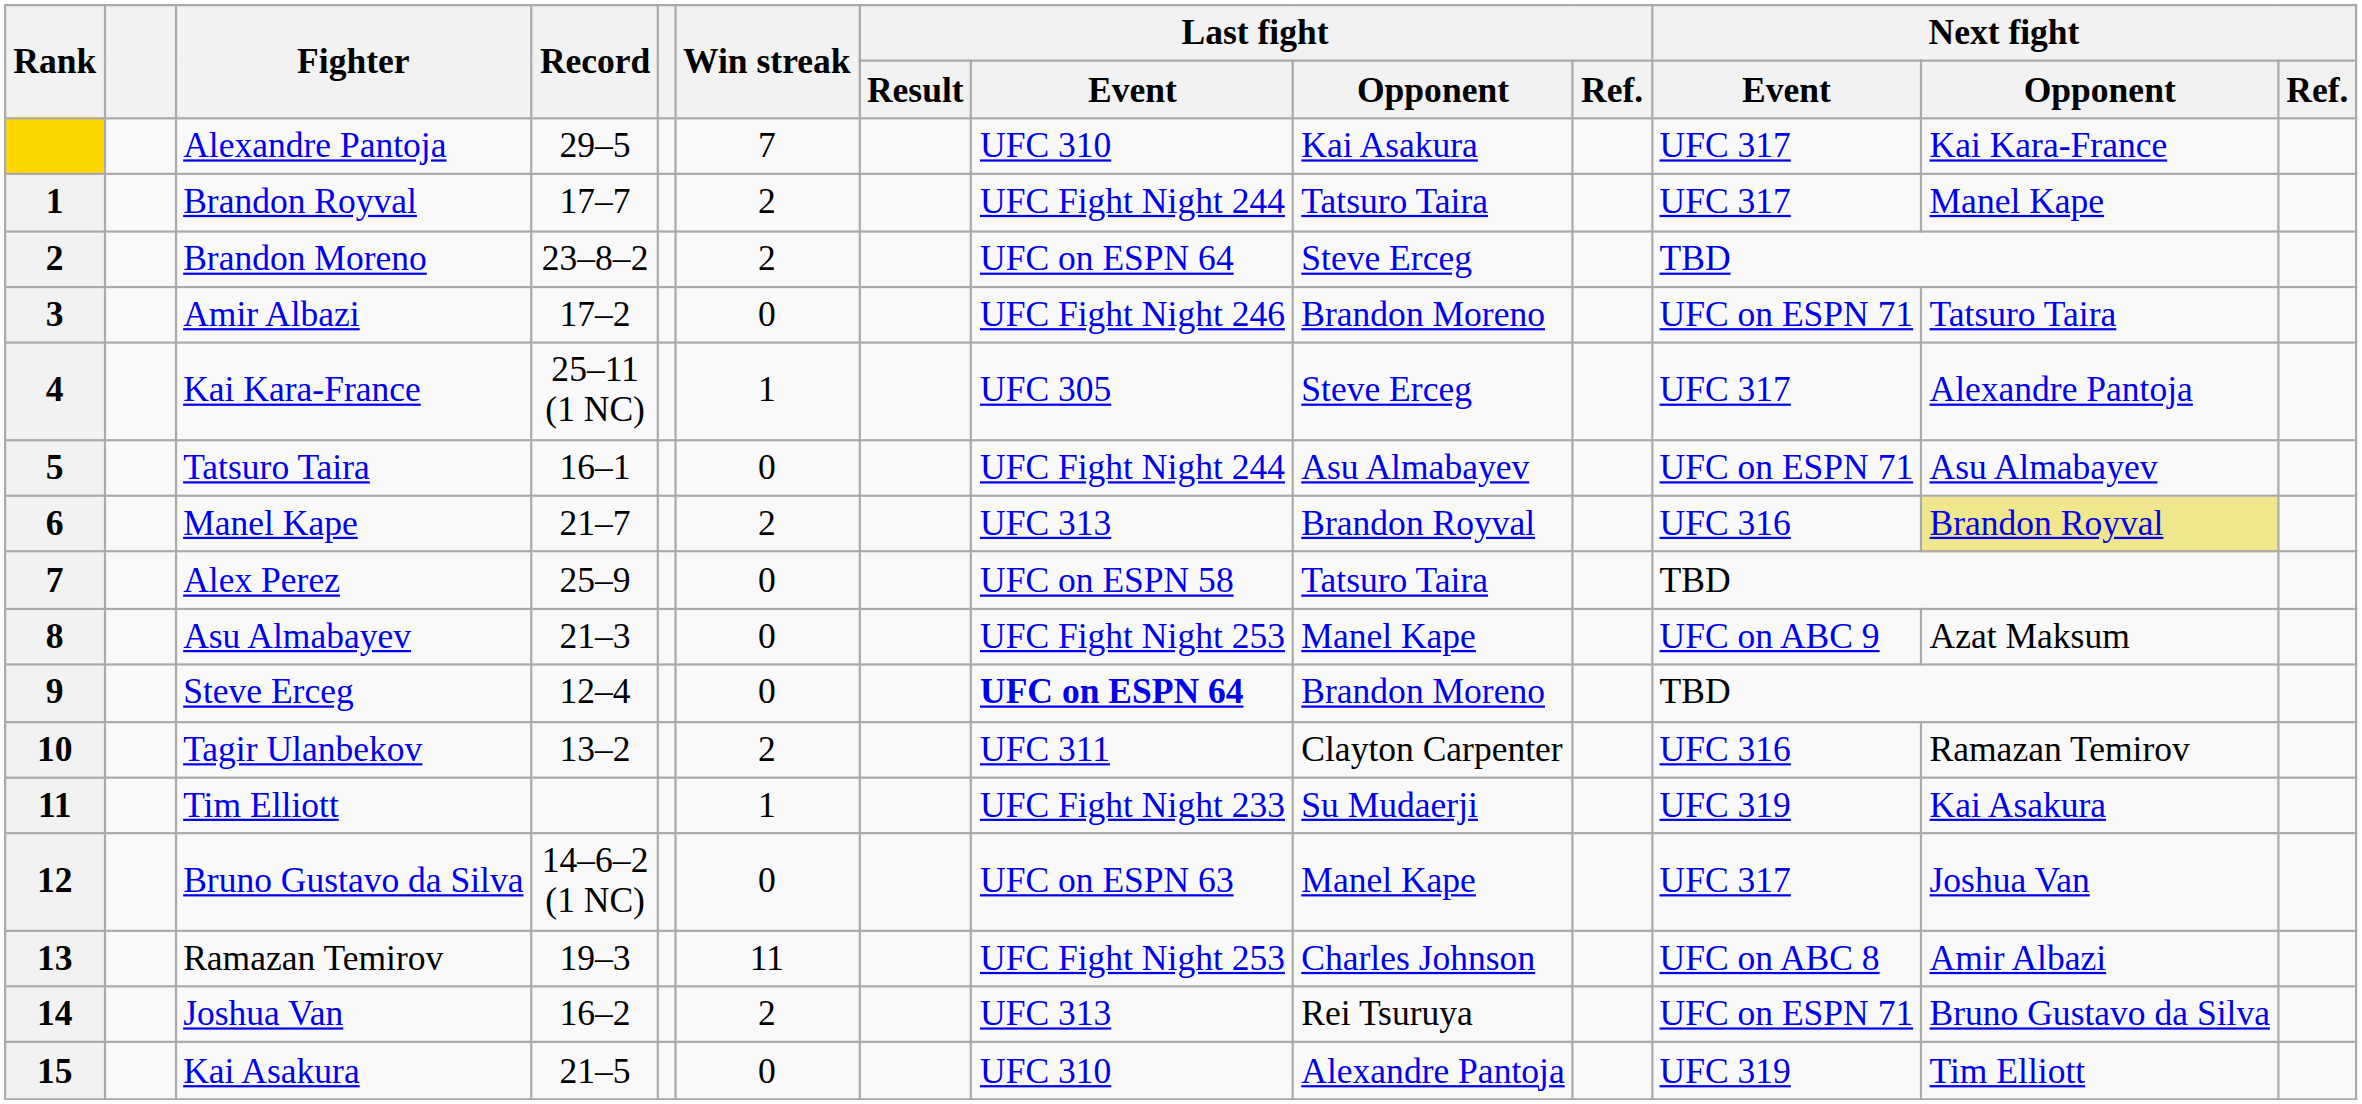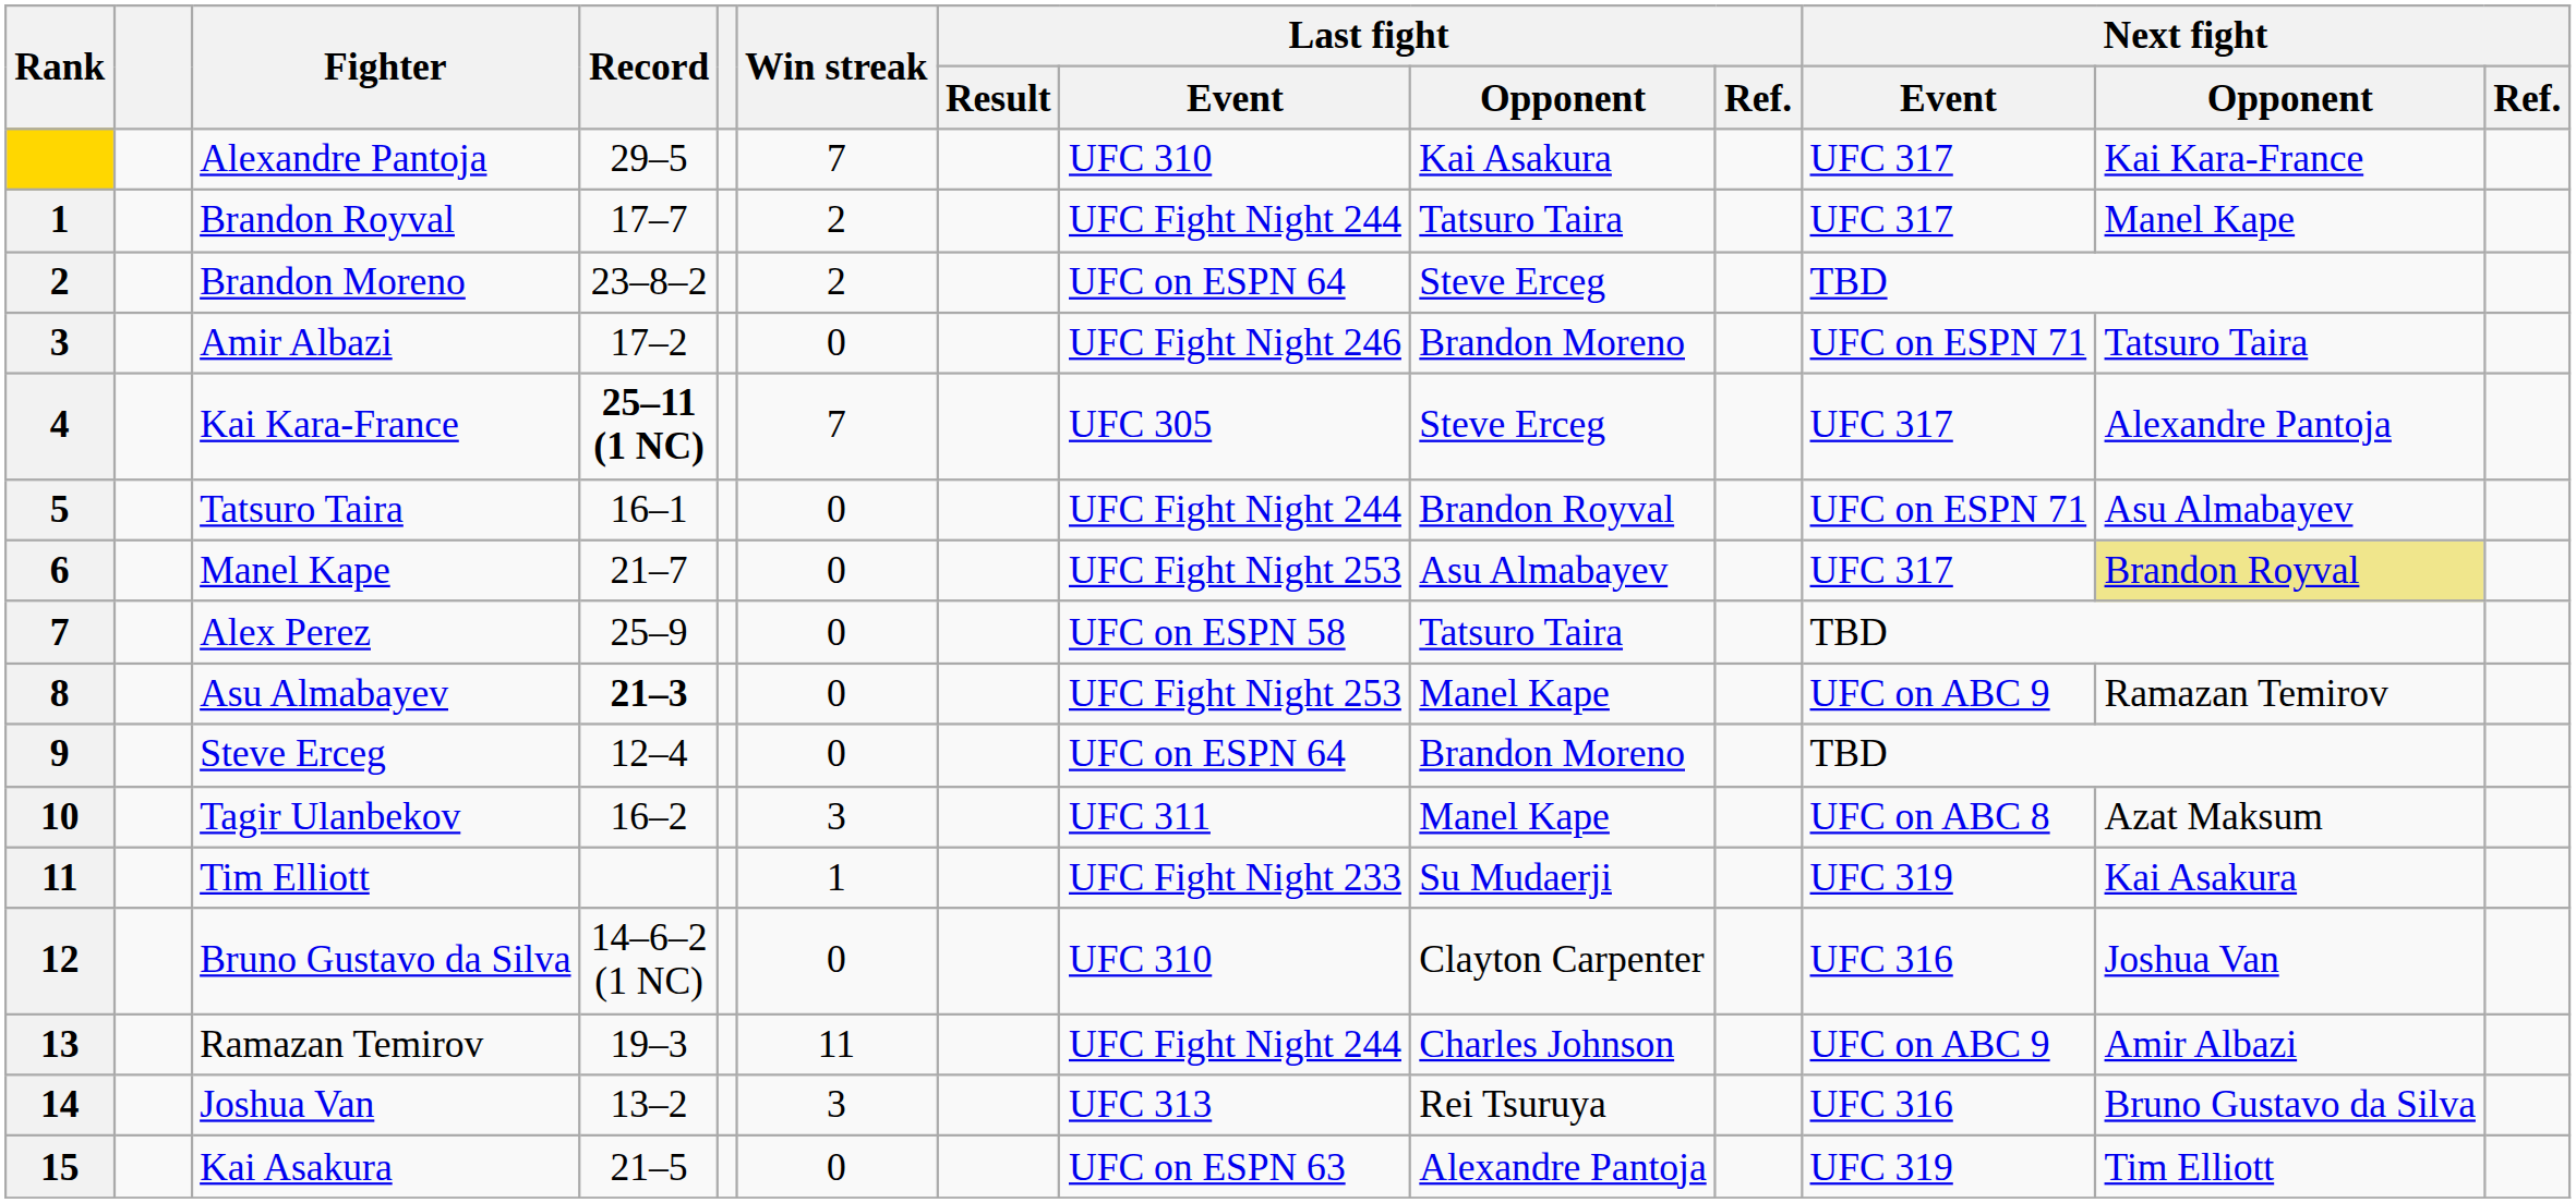4 | Record: normal -> bold
4 | Win streak: 1 -> 7
5 | Last fight / Opponent: Asu Almabayev -> Brandon Royval
6 | Win streak: 2 -> 0
6 | Last fight / Event: UFC 313 -> UFC Fight Night 253
6 | Last fight / Opponent: Brandon Royval -> Asu Almabayev
6 | Next fight / Event: UFC 316 -> UFC 317
8 | Record: normal -> bold
8 | Next fight / Opponent: Azat Maksum -> Ramazan Temirov
9 | Last fight / Event: bold -> normal
10 | Record: 13–2 -> 16–2
10 | Win streak: 2 -> 3
10 | Last fight / Opponent: Clayton Carpenter -> Manel Kape
10 | Next fight / Event: UFC 316 -> UFC on ABC 8
10 | Next fight / Opponent: Ramazan Temirov -> Azat Maksum
12 | Last fight / Event: UFC on ESPN 63 -> UFC 310
12 | Last fight / Opponent: Manel Kape -> Clayton Carpenter
12 | Next fight / Event: UFC 317 -> UFC 316
13 | Last fight / Event: UFC Fight Night 253 -> UFC Fight Night 244
13 | Next fight / Event: UFC on ABC 8 -> UFC on ABC 9
14 | Record: 16–2 -> 13–2
14 | Win streak: 2 -> 3
14 | Next fight / Event: UFC on ESPN 71 -> UFC 316
15 | Last fight / Event: UFC 310 -> UFC on ESPN 63
